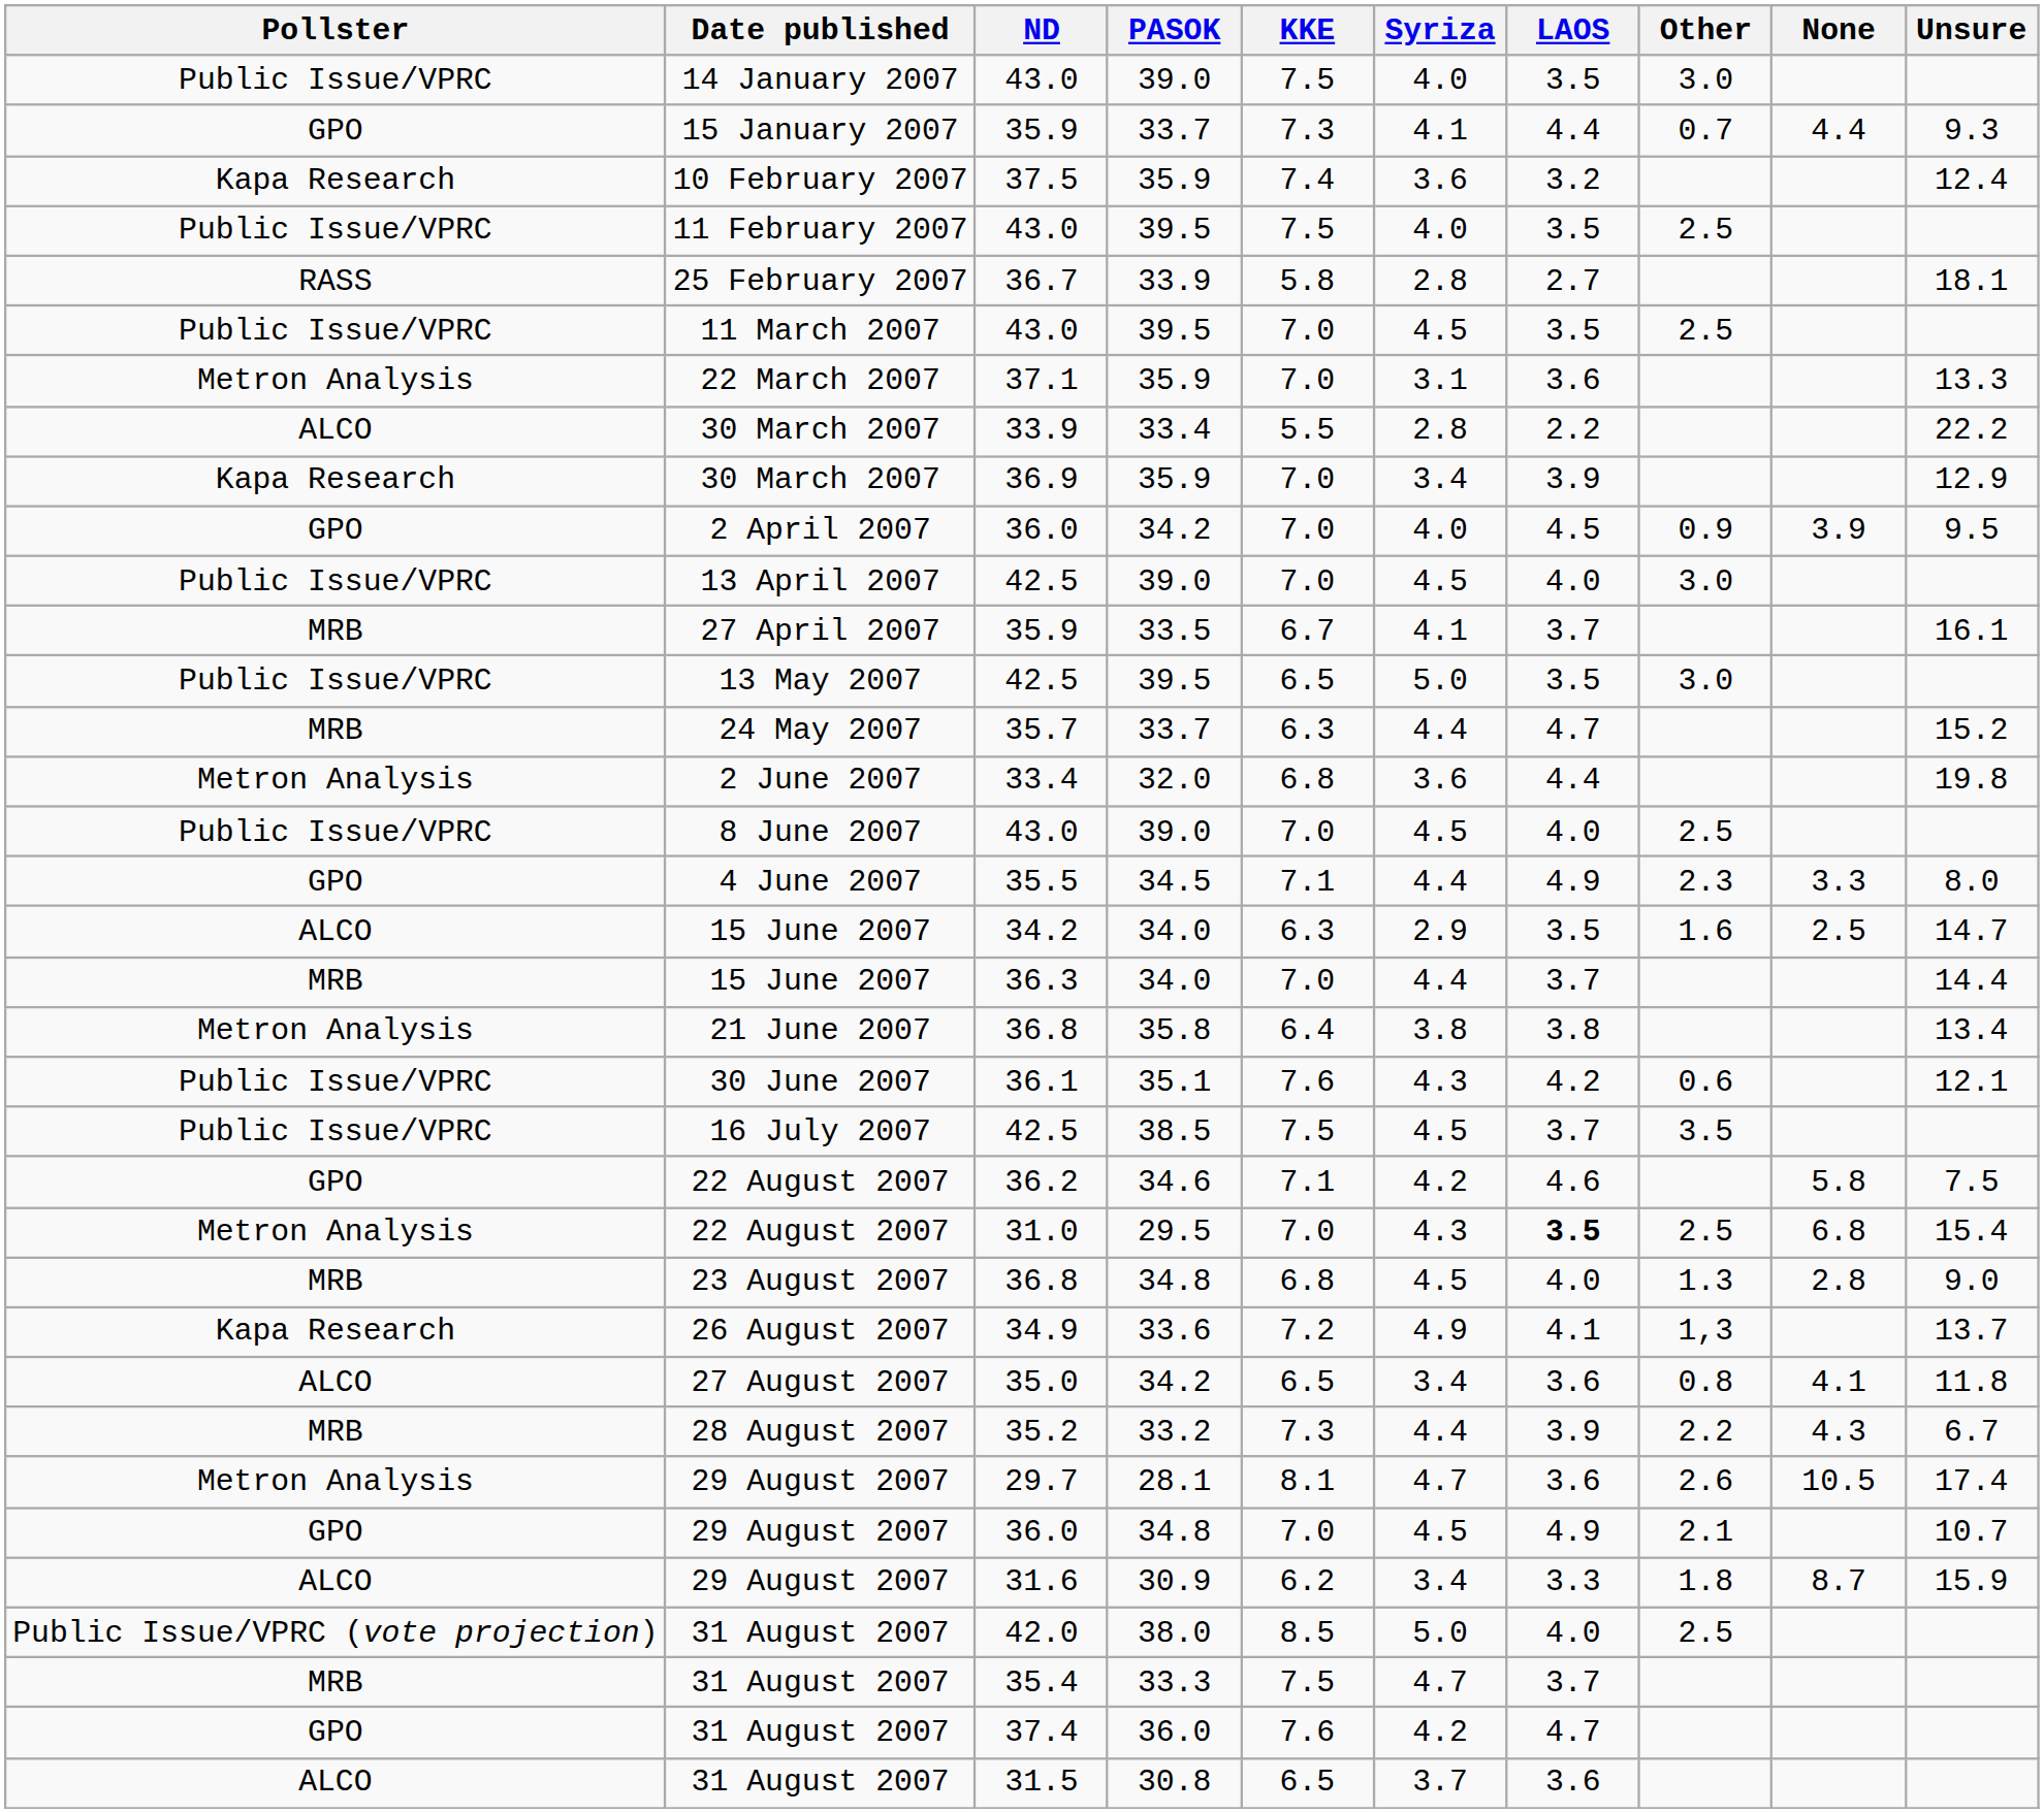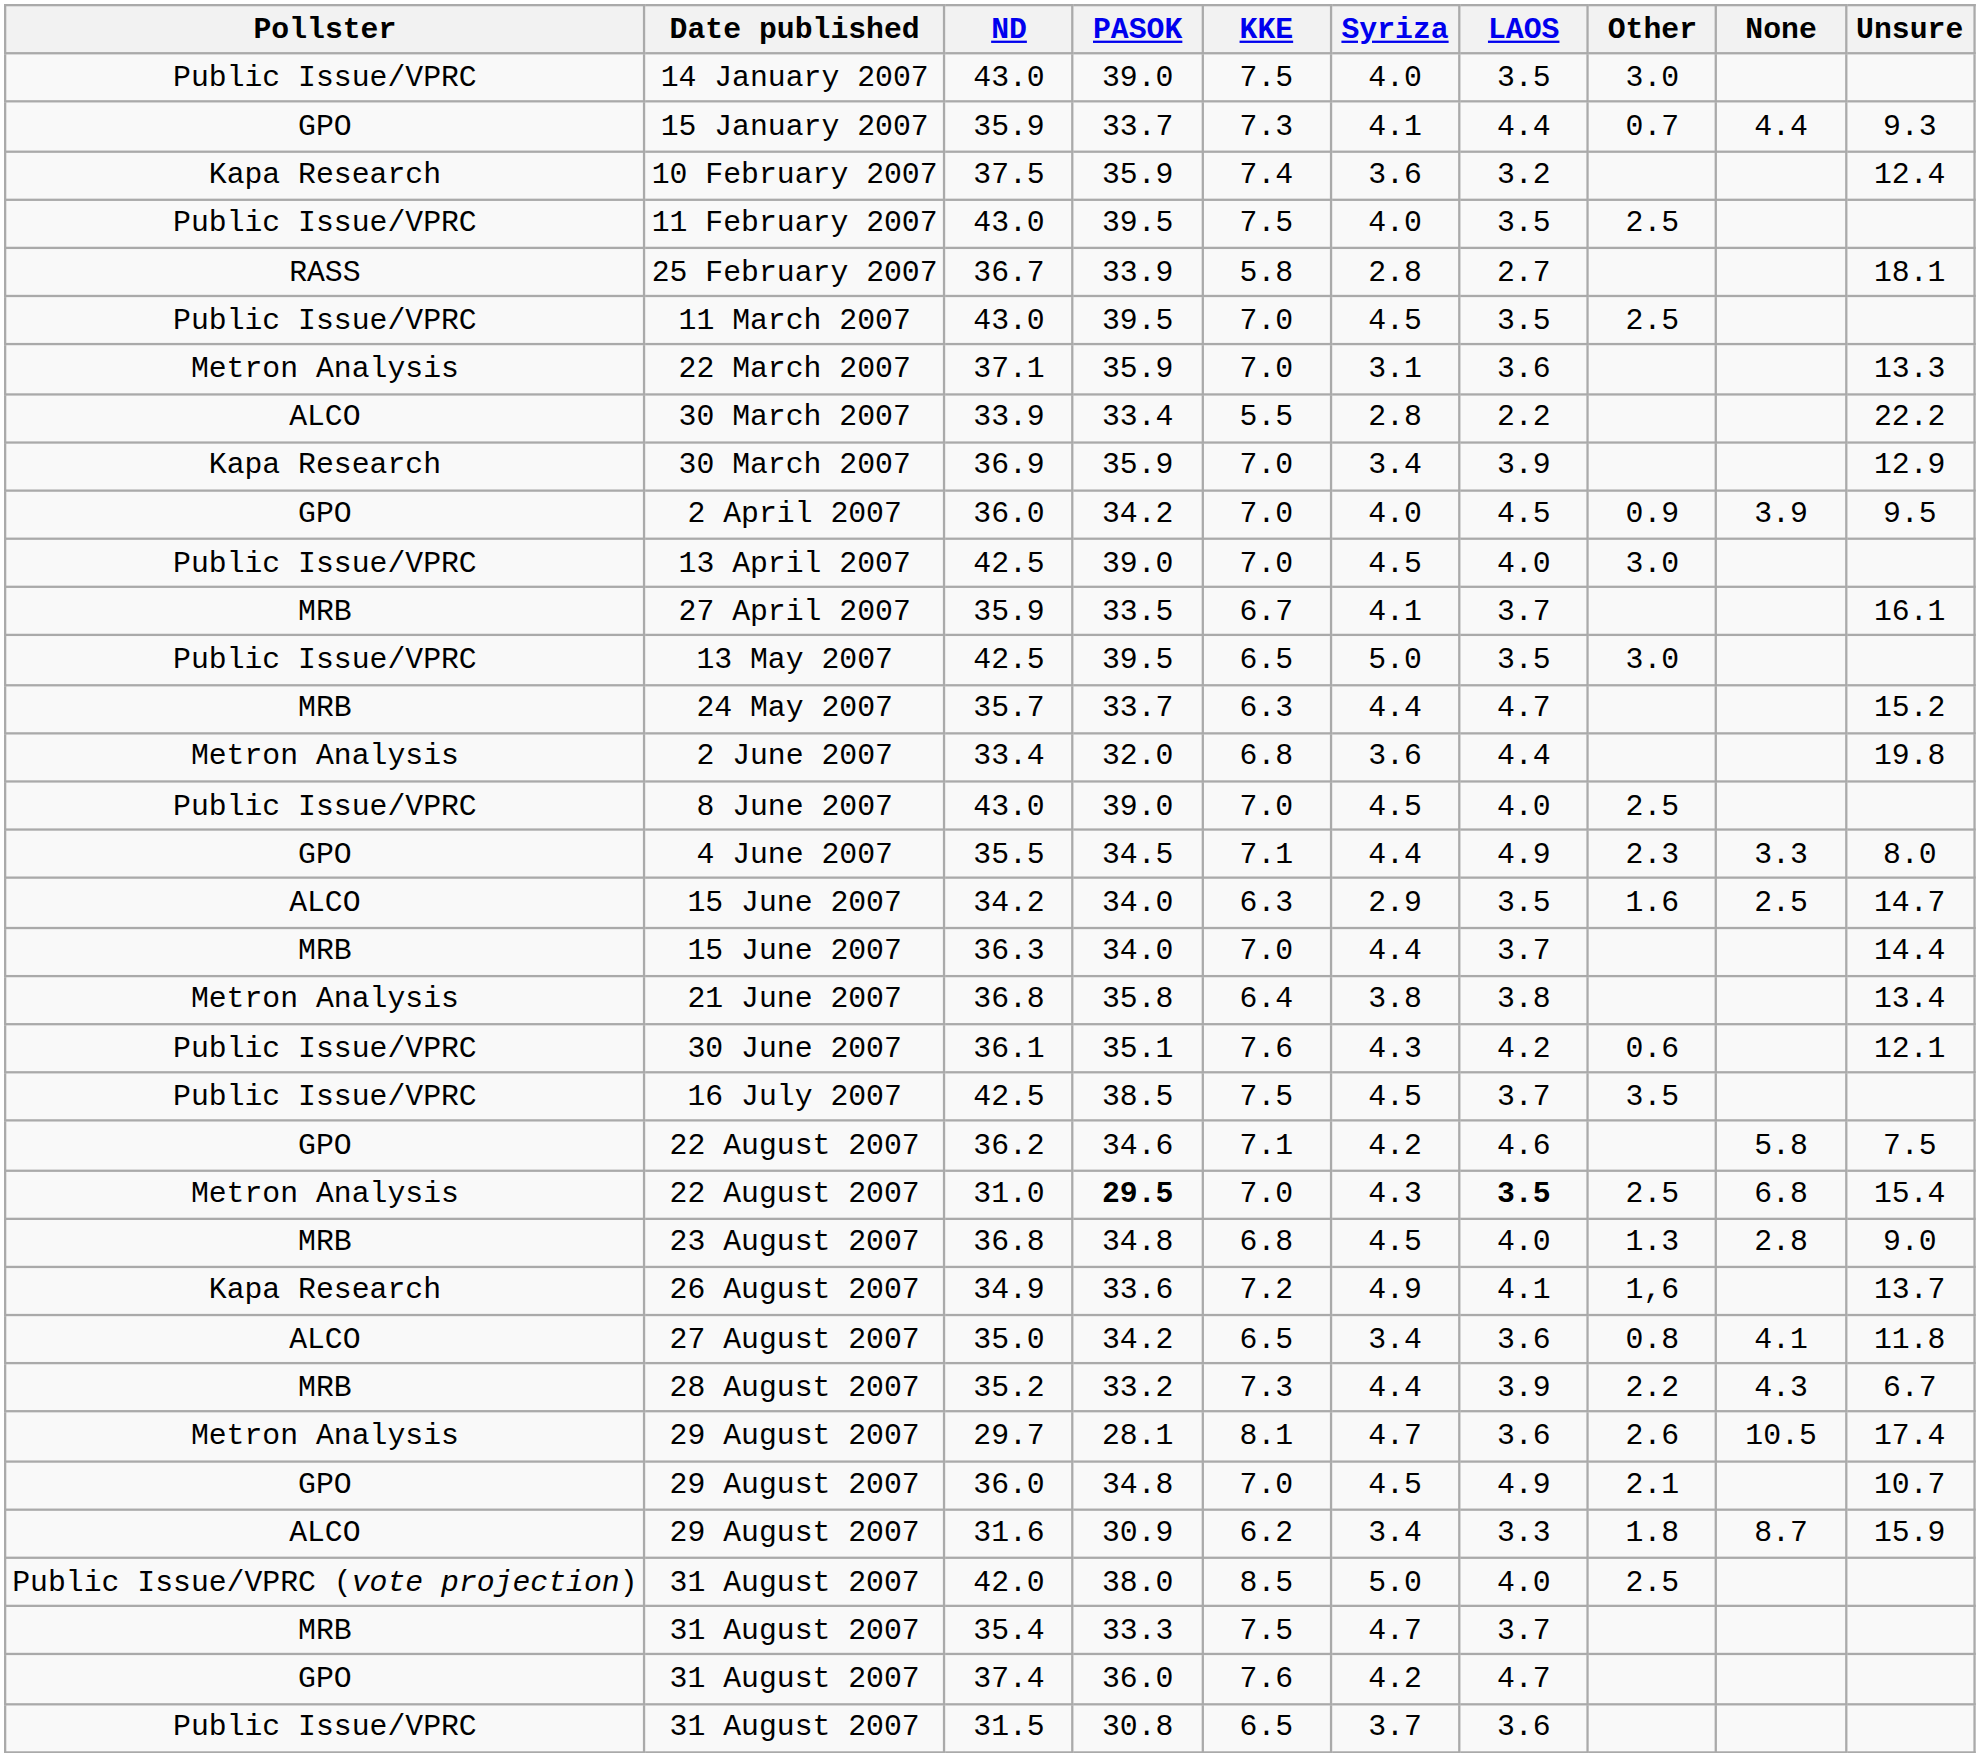22 August 2007 / 31.0 | PASOK: normal -> bold
26 August 2007 | Other: 1,3 -> 1,6
31 August 2007 / 31.5 | Pollster: ALCO -> Public Issue/VPRC
